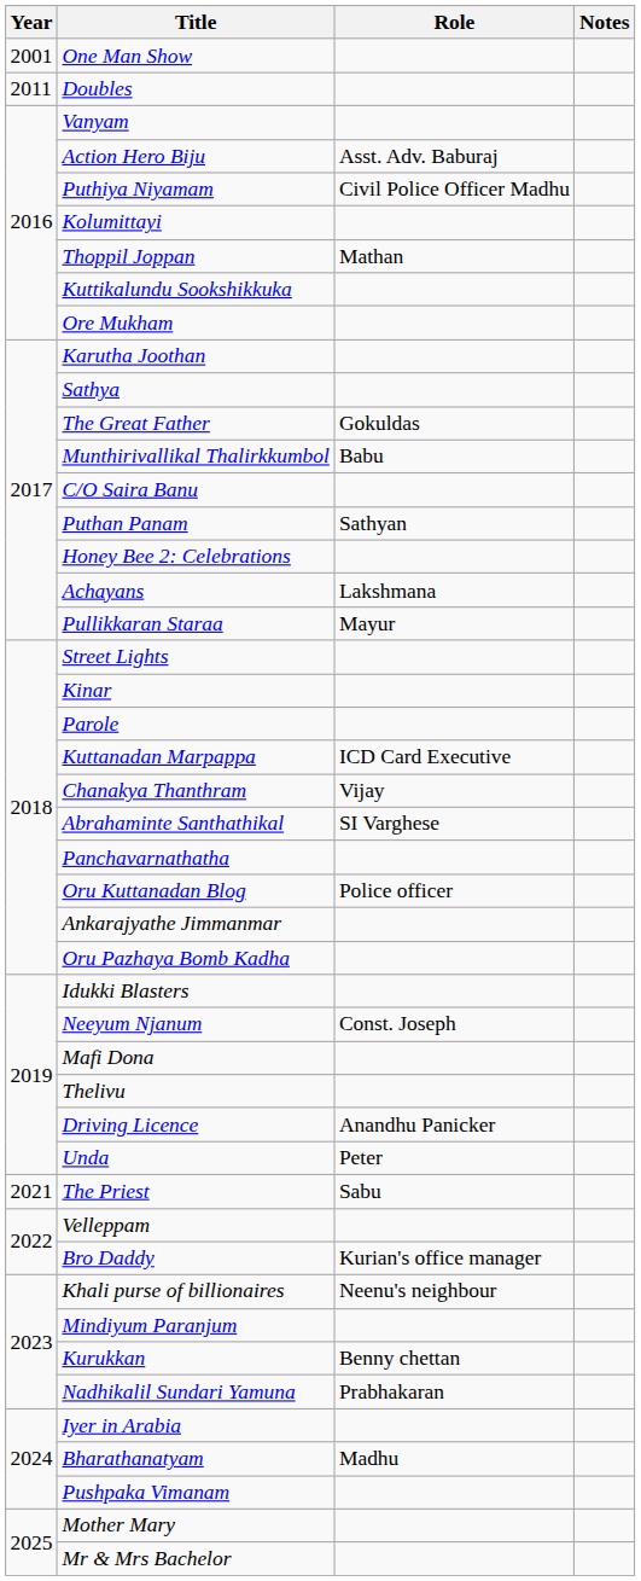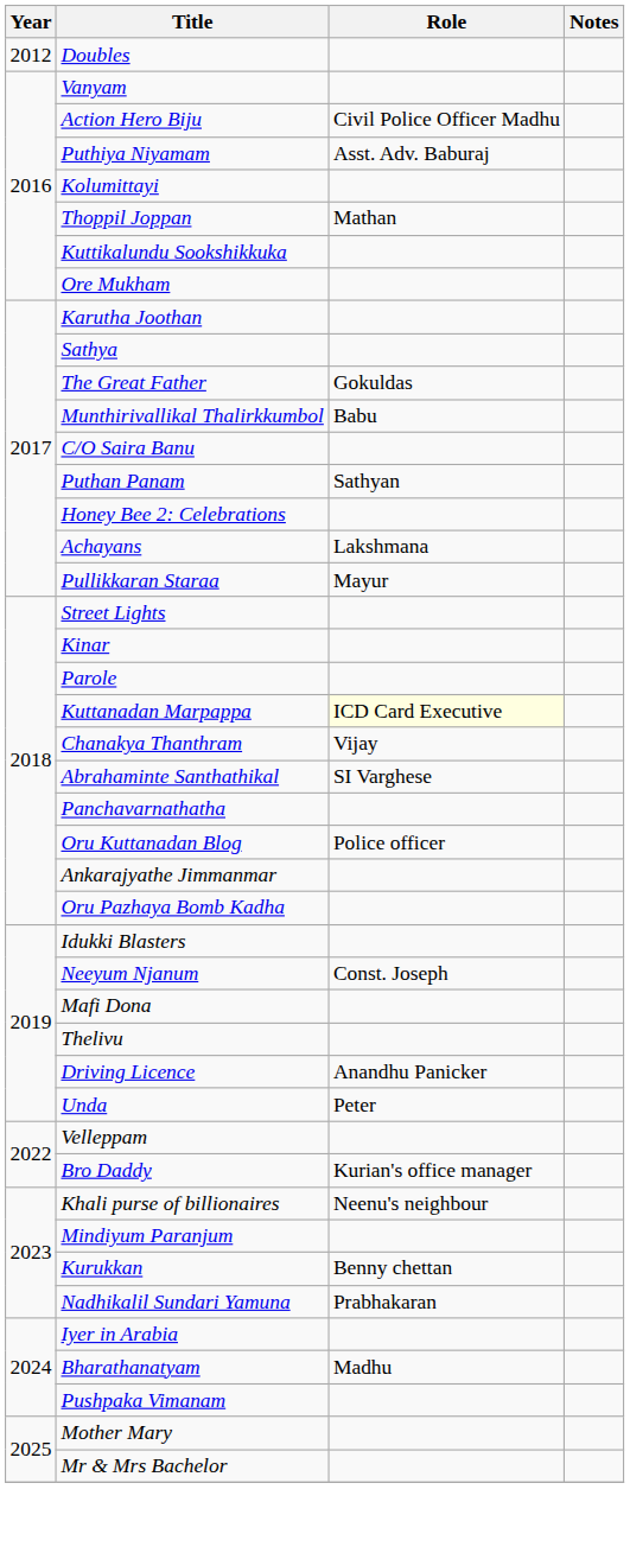- row: 2001 | One Man Show
Doubles | Year: 2011 -> 2012
Action Hero Biju | Role: Asst. Adv. Baburaj -> Civil Police Officer Madhu
Puthiya Niyamam | Role: Civil Police Officer Madhu -> Asst. Adv. Baburaj
Kuttanadan Marpappa | Role: no background -> lightyellow background
- row: 2021 | The Priest | Sabu
